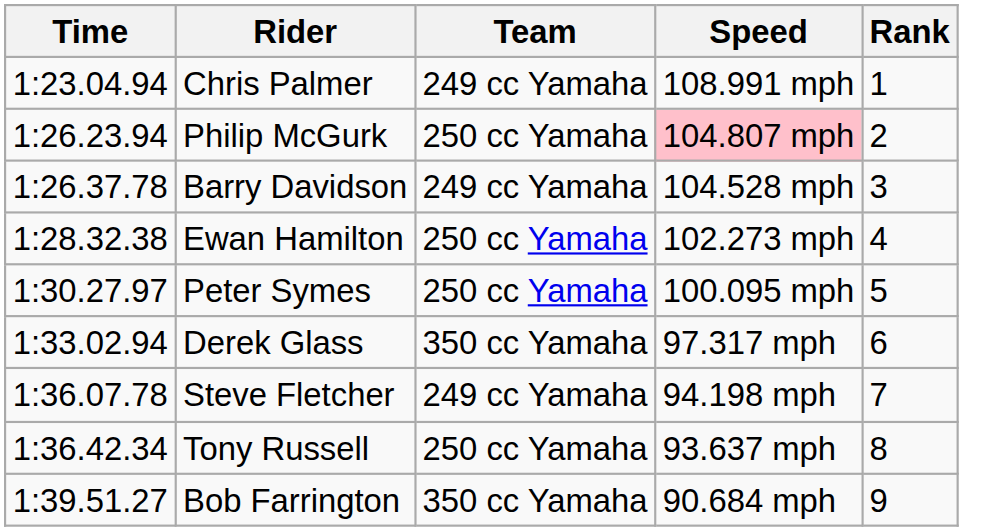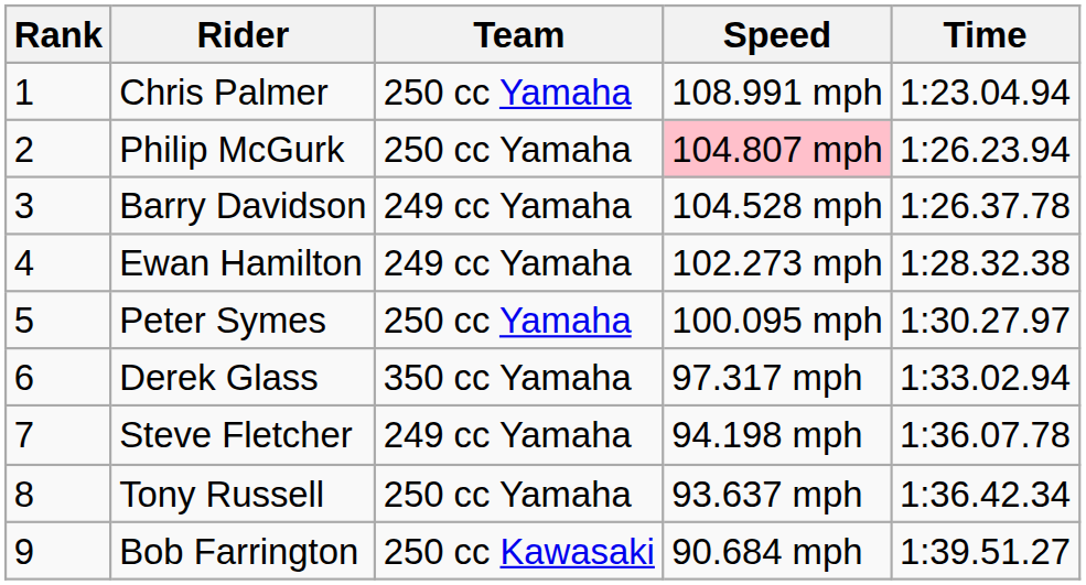columns swapped: Rank <-> Time
Chris Palmer | Team: 249 cc Yamaha -> 250 cc Yamaha
Ewan Hamilton | Team: 250 cc Yamaha -> 249 cc Yamaha
Bob Farrington | Team: 350 cc Yamaha -> 250 cc Kawasaki
